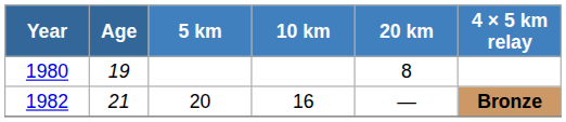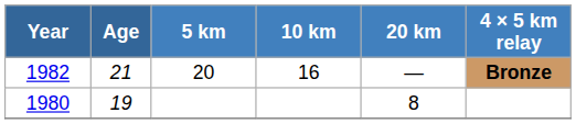rows swapped: 1980 <-> 1982
